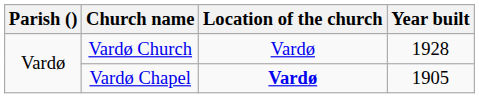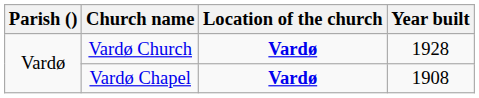Vardø Church | Location of the church: normal -> bold
Vardø Chapel | Year built: 1905 -> 1908
